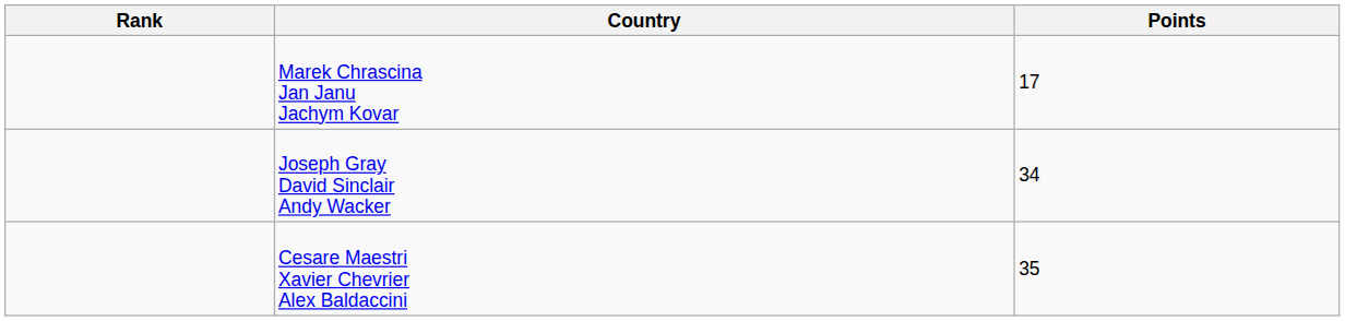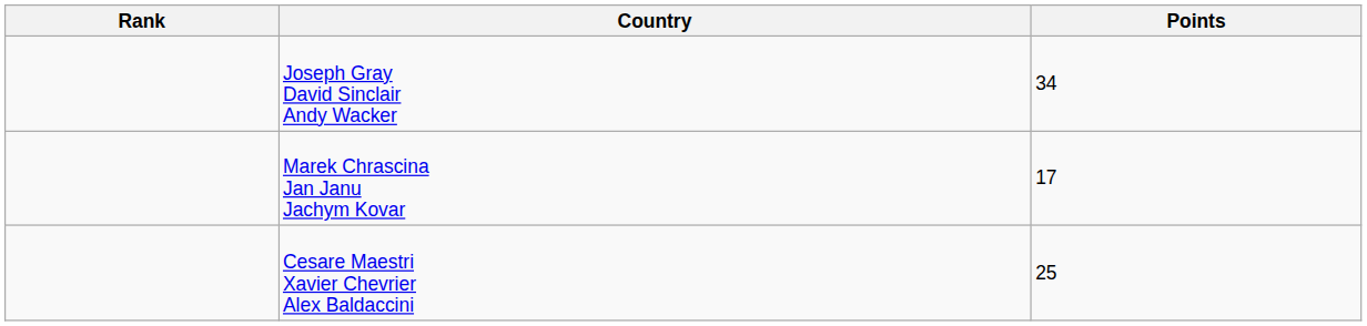rows swapped: Marek Chrascina Jan Janu Jachym Kovar <-> Joseph Gray David Sinclair Andy Wacker
Cesare Maestri Xavier Chevrier Alex Baldaccini | Points: 35 -> 25
